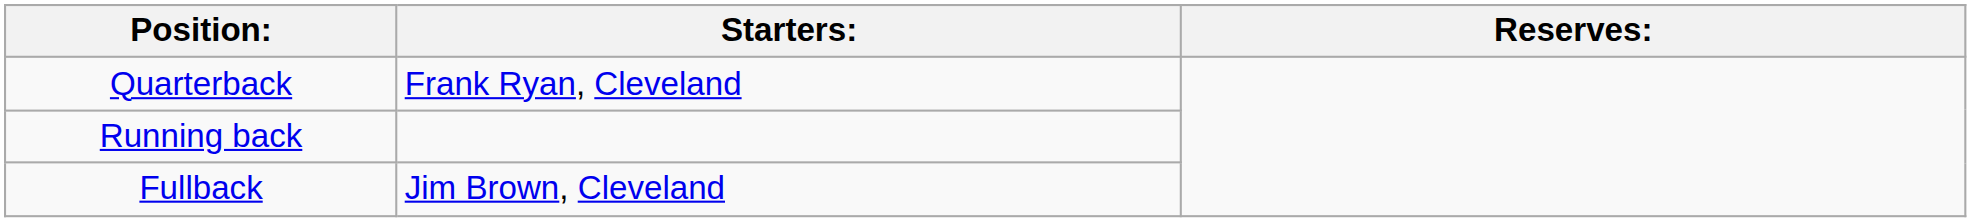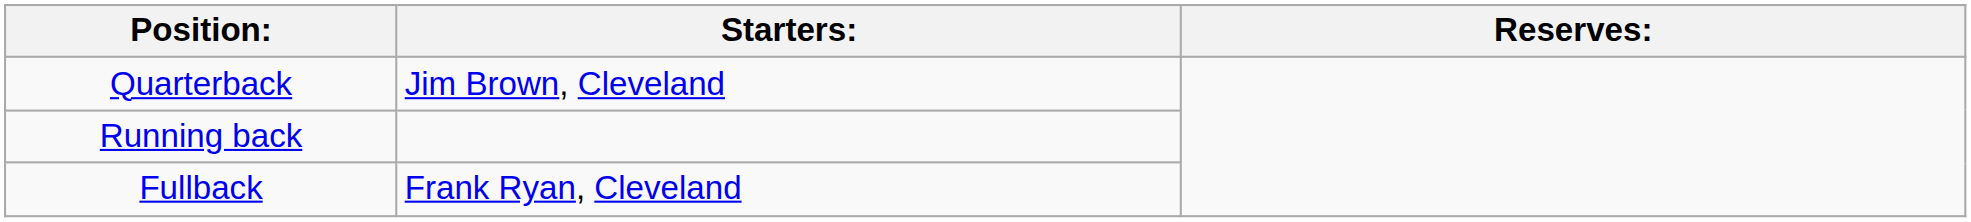Quarterback | Starters:: Frank Ryan, Cleveland -> Jim Brown, Cleveland
Fullback | Starters:: Jim Brown, Cleveland -> Frank Ryan, Cleveland
